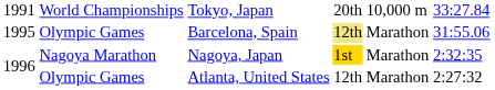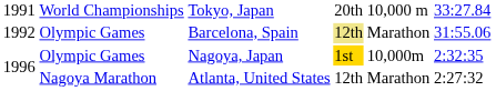Barcelona, Spain | column 1: 1995 -> 1992
Nagoya, Japan | column 2: Nagoya Marathon -> Olympic Games
Nagoya, Japan | column 5: Marathon -> 10,000m
Atlanta, United States | column 2: Olympic Games -> Nagoya Marathon
